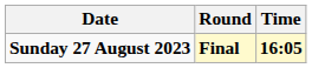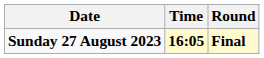columns swapped: Time <-> Round
